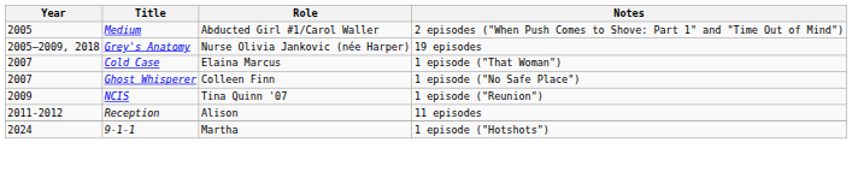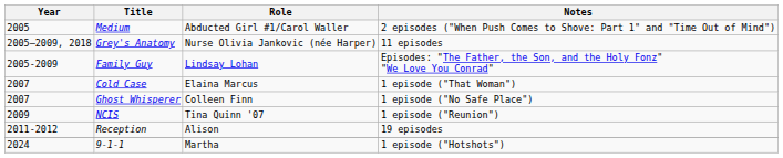Grey's Anatomy | Notes: 19 episodes -> 11 episodes
+ row: 2005-2009 | Family Guy | Lindsay Lohan | Episodes: "The Father, the Son, and the Holy Fonz" "We Love You Conrad"
Reception | Notes: 11 episodes -> 19 episodes
